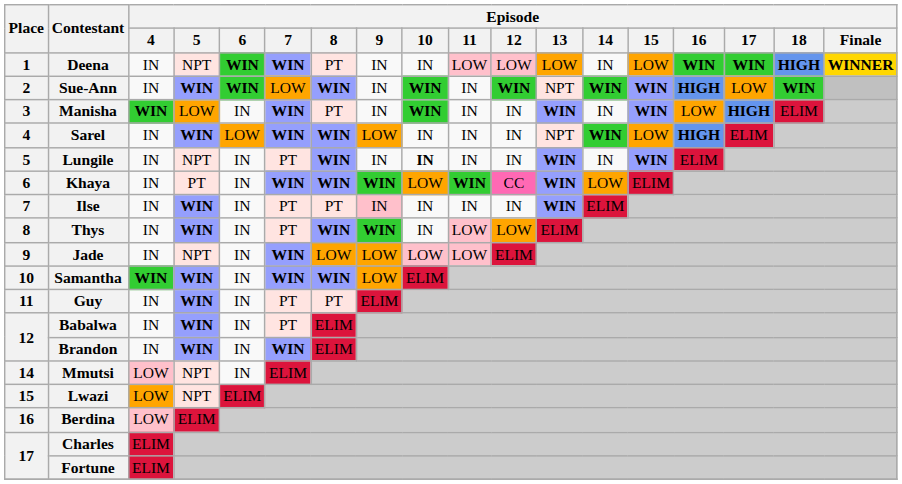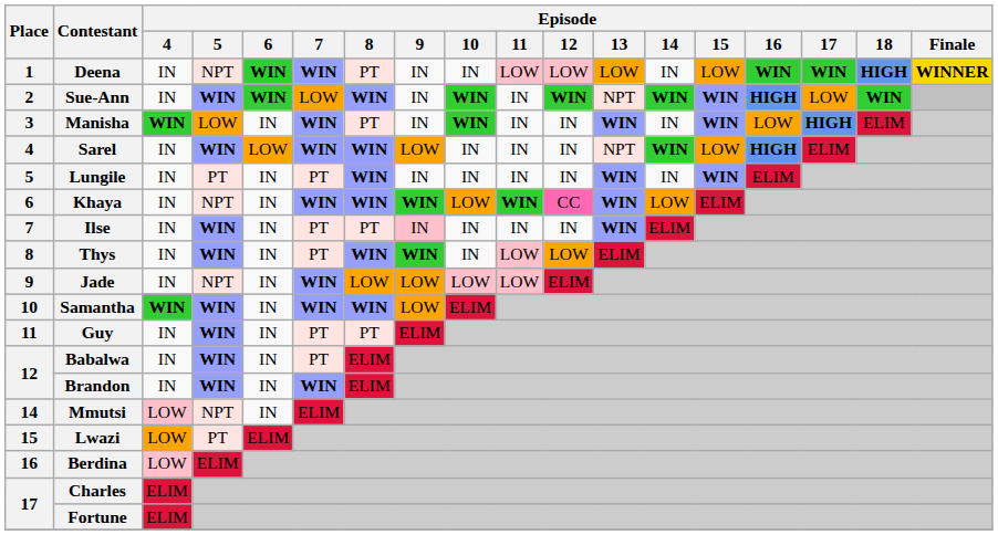Lungile | Episode / 5: NPT -> PT
Lungile | Episode / 10: bold -> normal
Khaya | Episode / 5: PT -> NPT
Lwazi | Episode / 5: NPT -> PT
